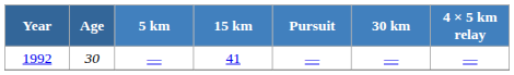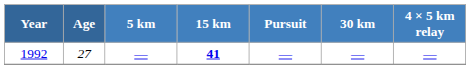1992 | Age: 30 -> 27
1992 | 15 km: normal -> bold
